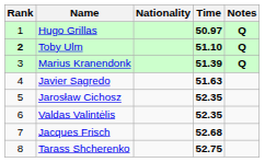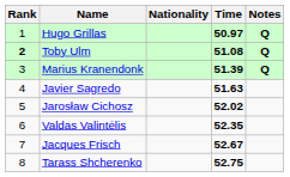Toby Ulm | Time: 51.10 -> 51.08
Jarosław Cichosz | Time: 52.35 -> 52.02
Jacques Frisch | Time: 52.68 -> 52.67
